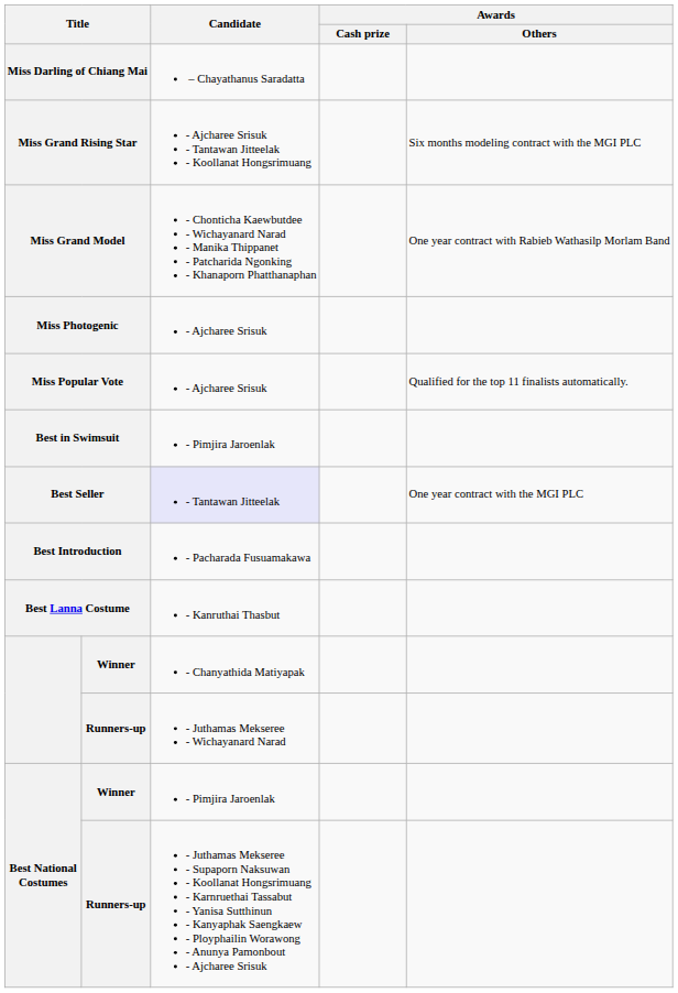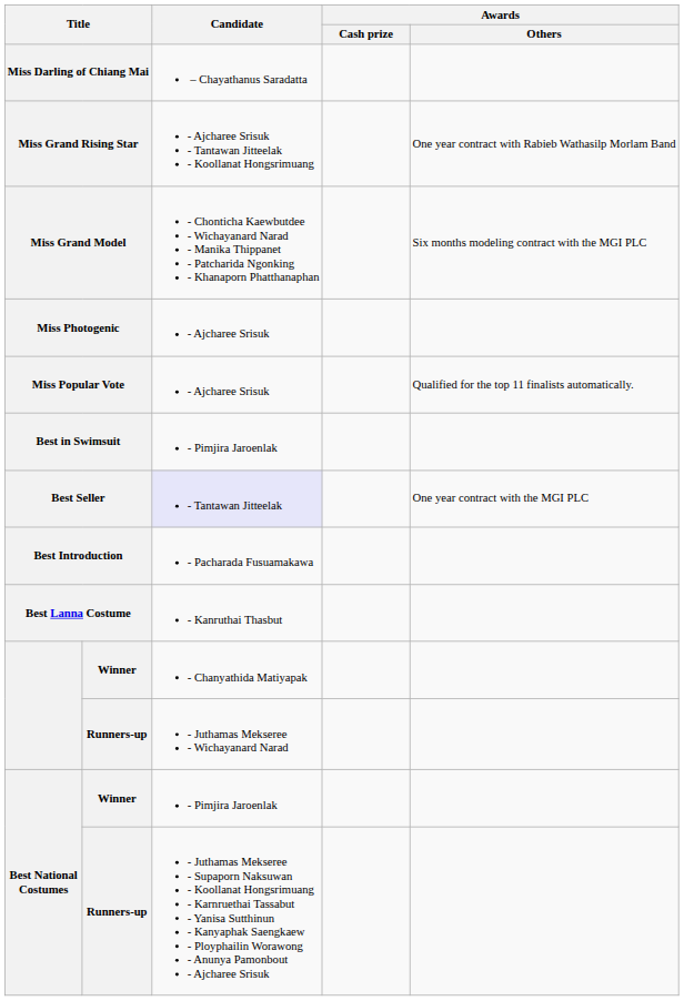Miss Grand Rising Star | Awards / Others: Six months modeling contract with the MGI PLC -> One year contract with Rabieb Wathasilp Morlam Band
Miss Grand Model | Awards / Others: One year contract with Rabieb Wathasilp Morlam Band -> Six months modeling contract with the MGI PLC
